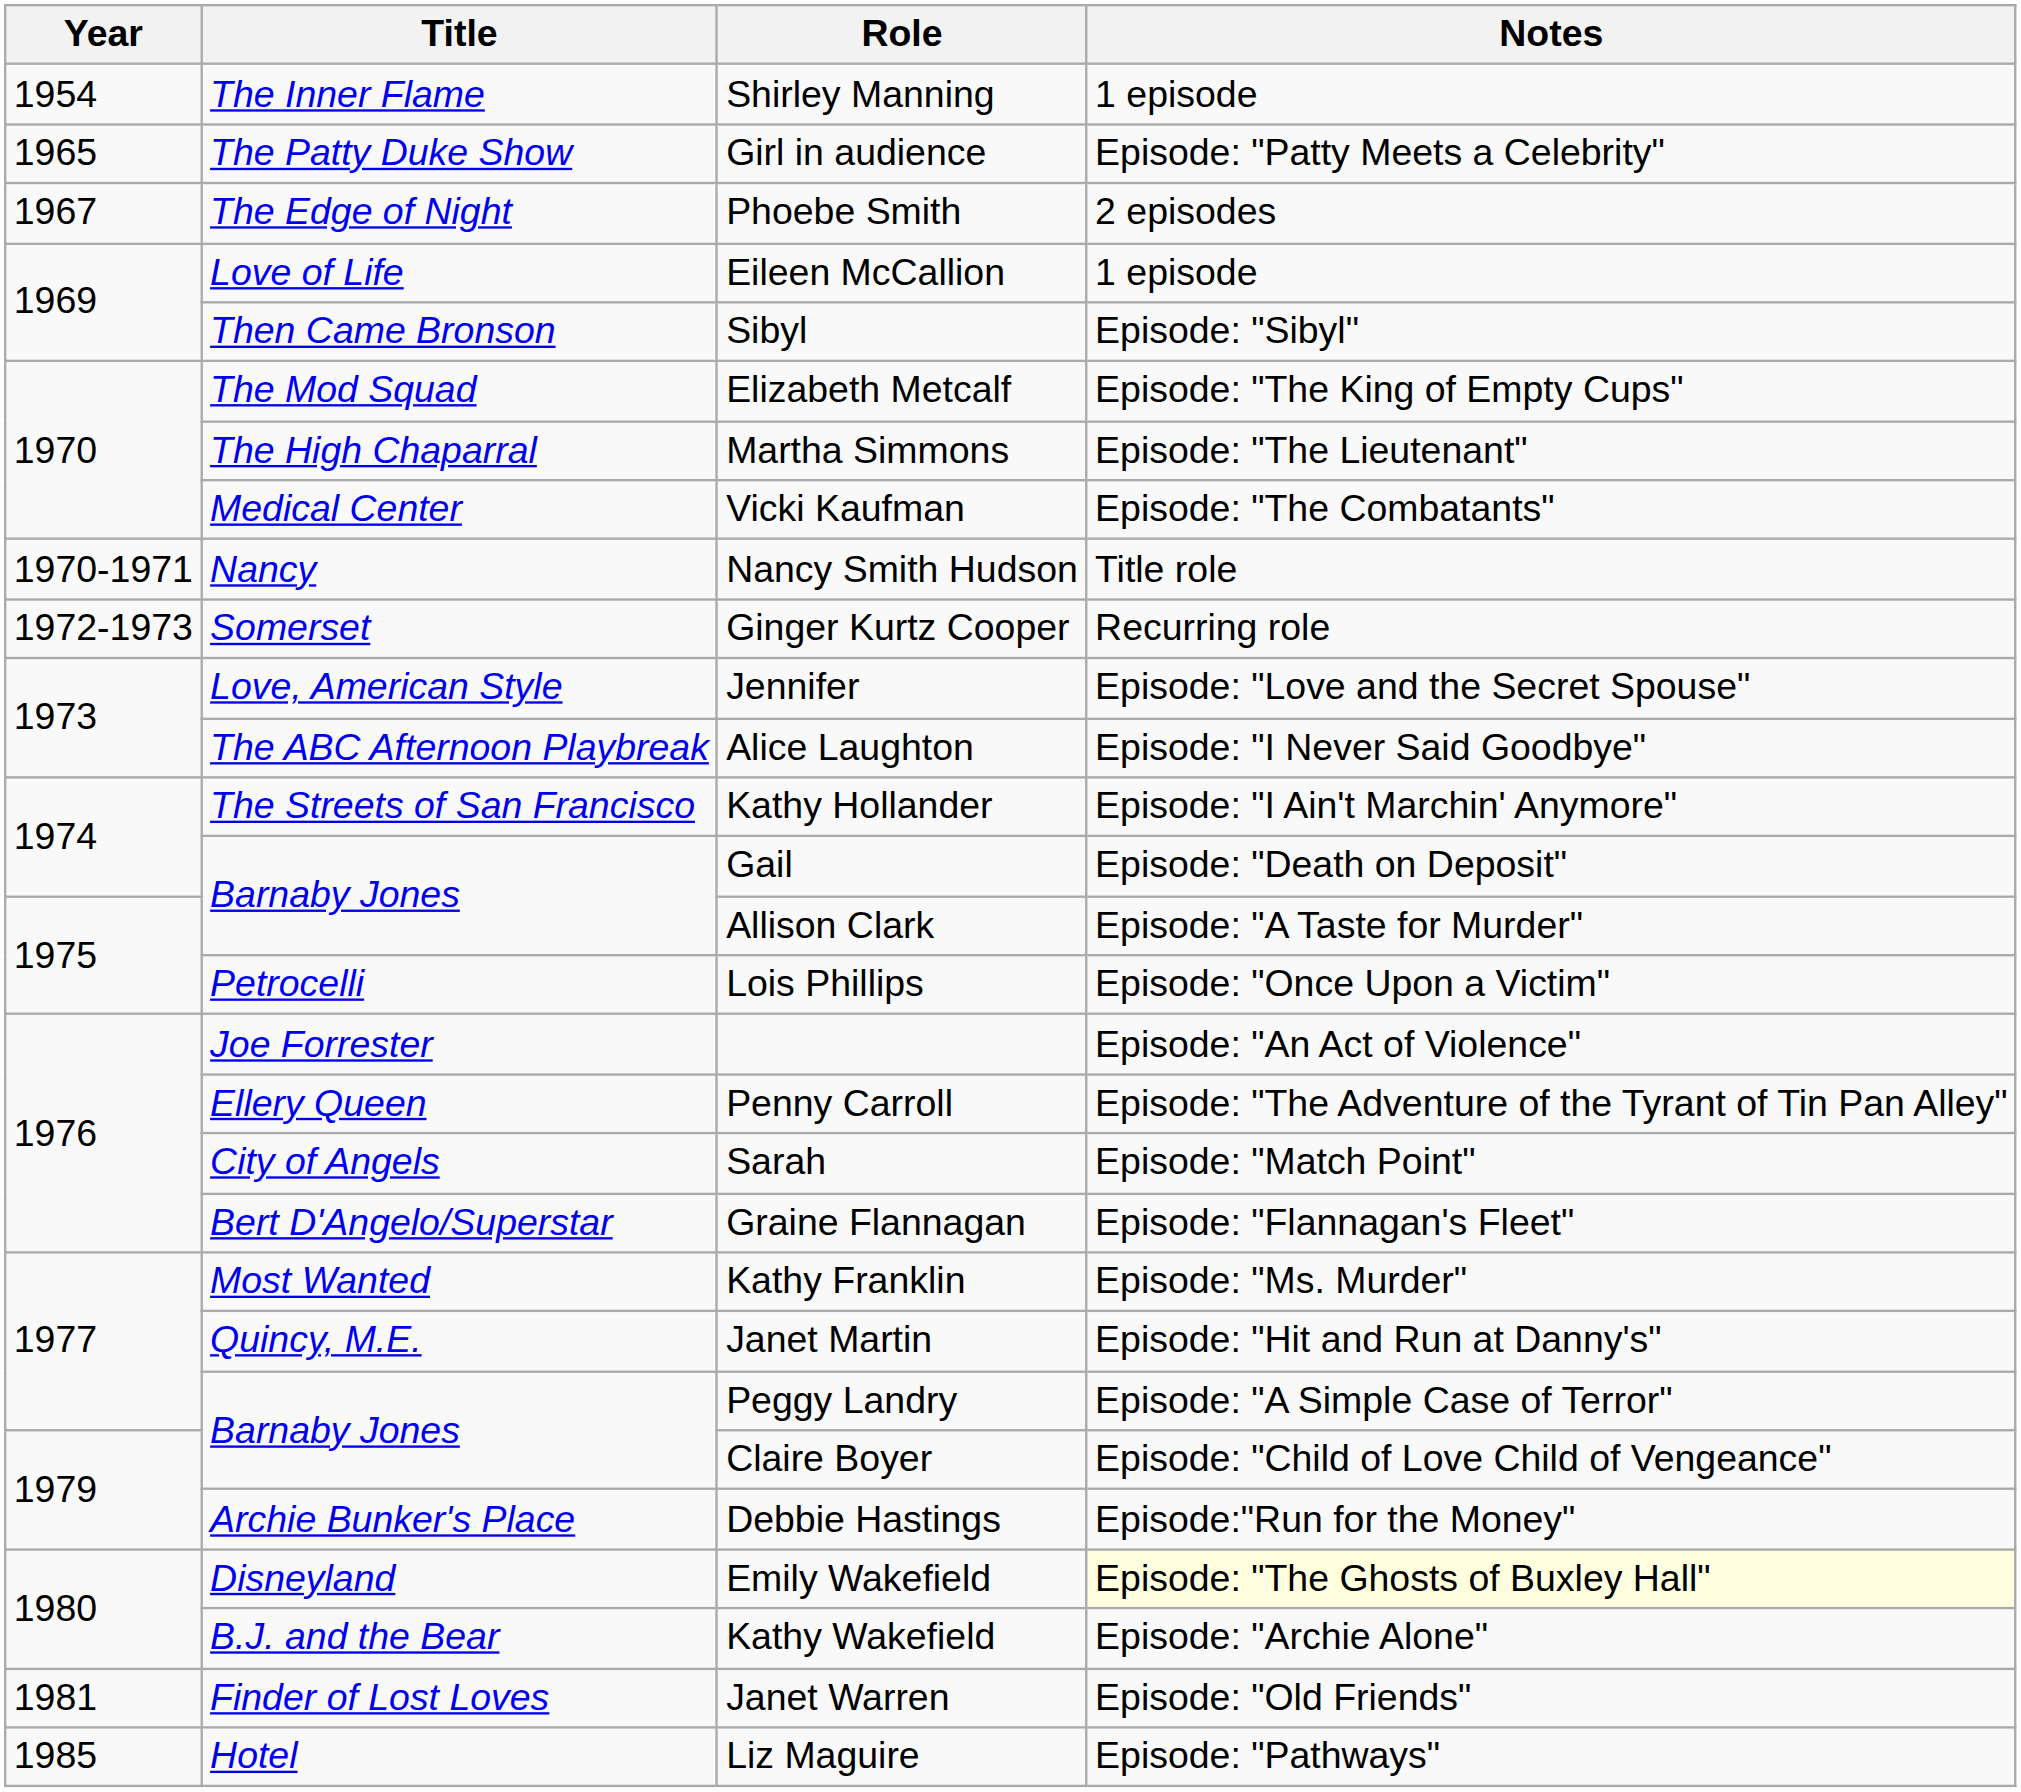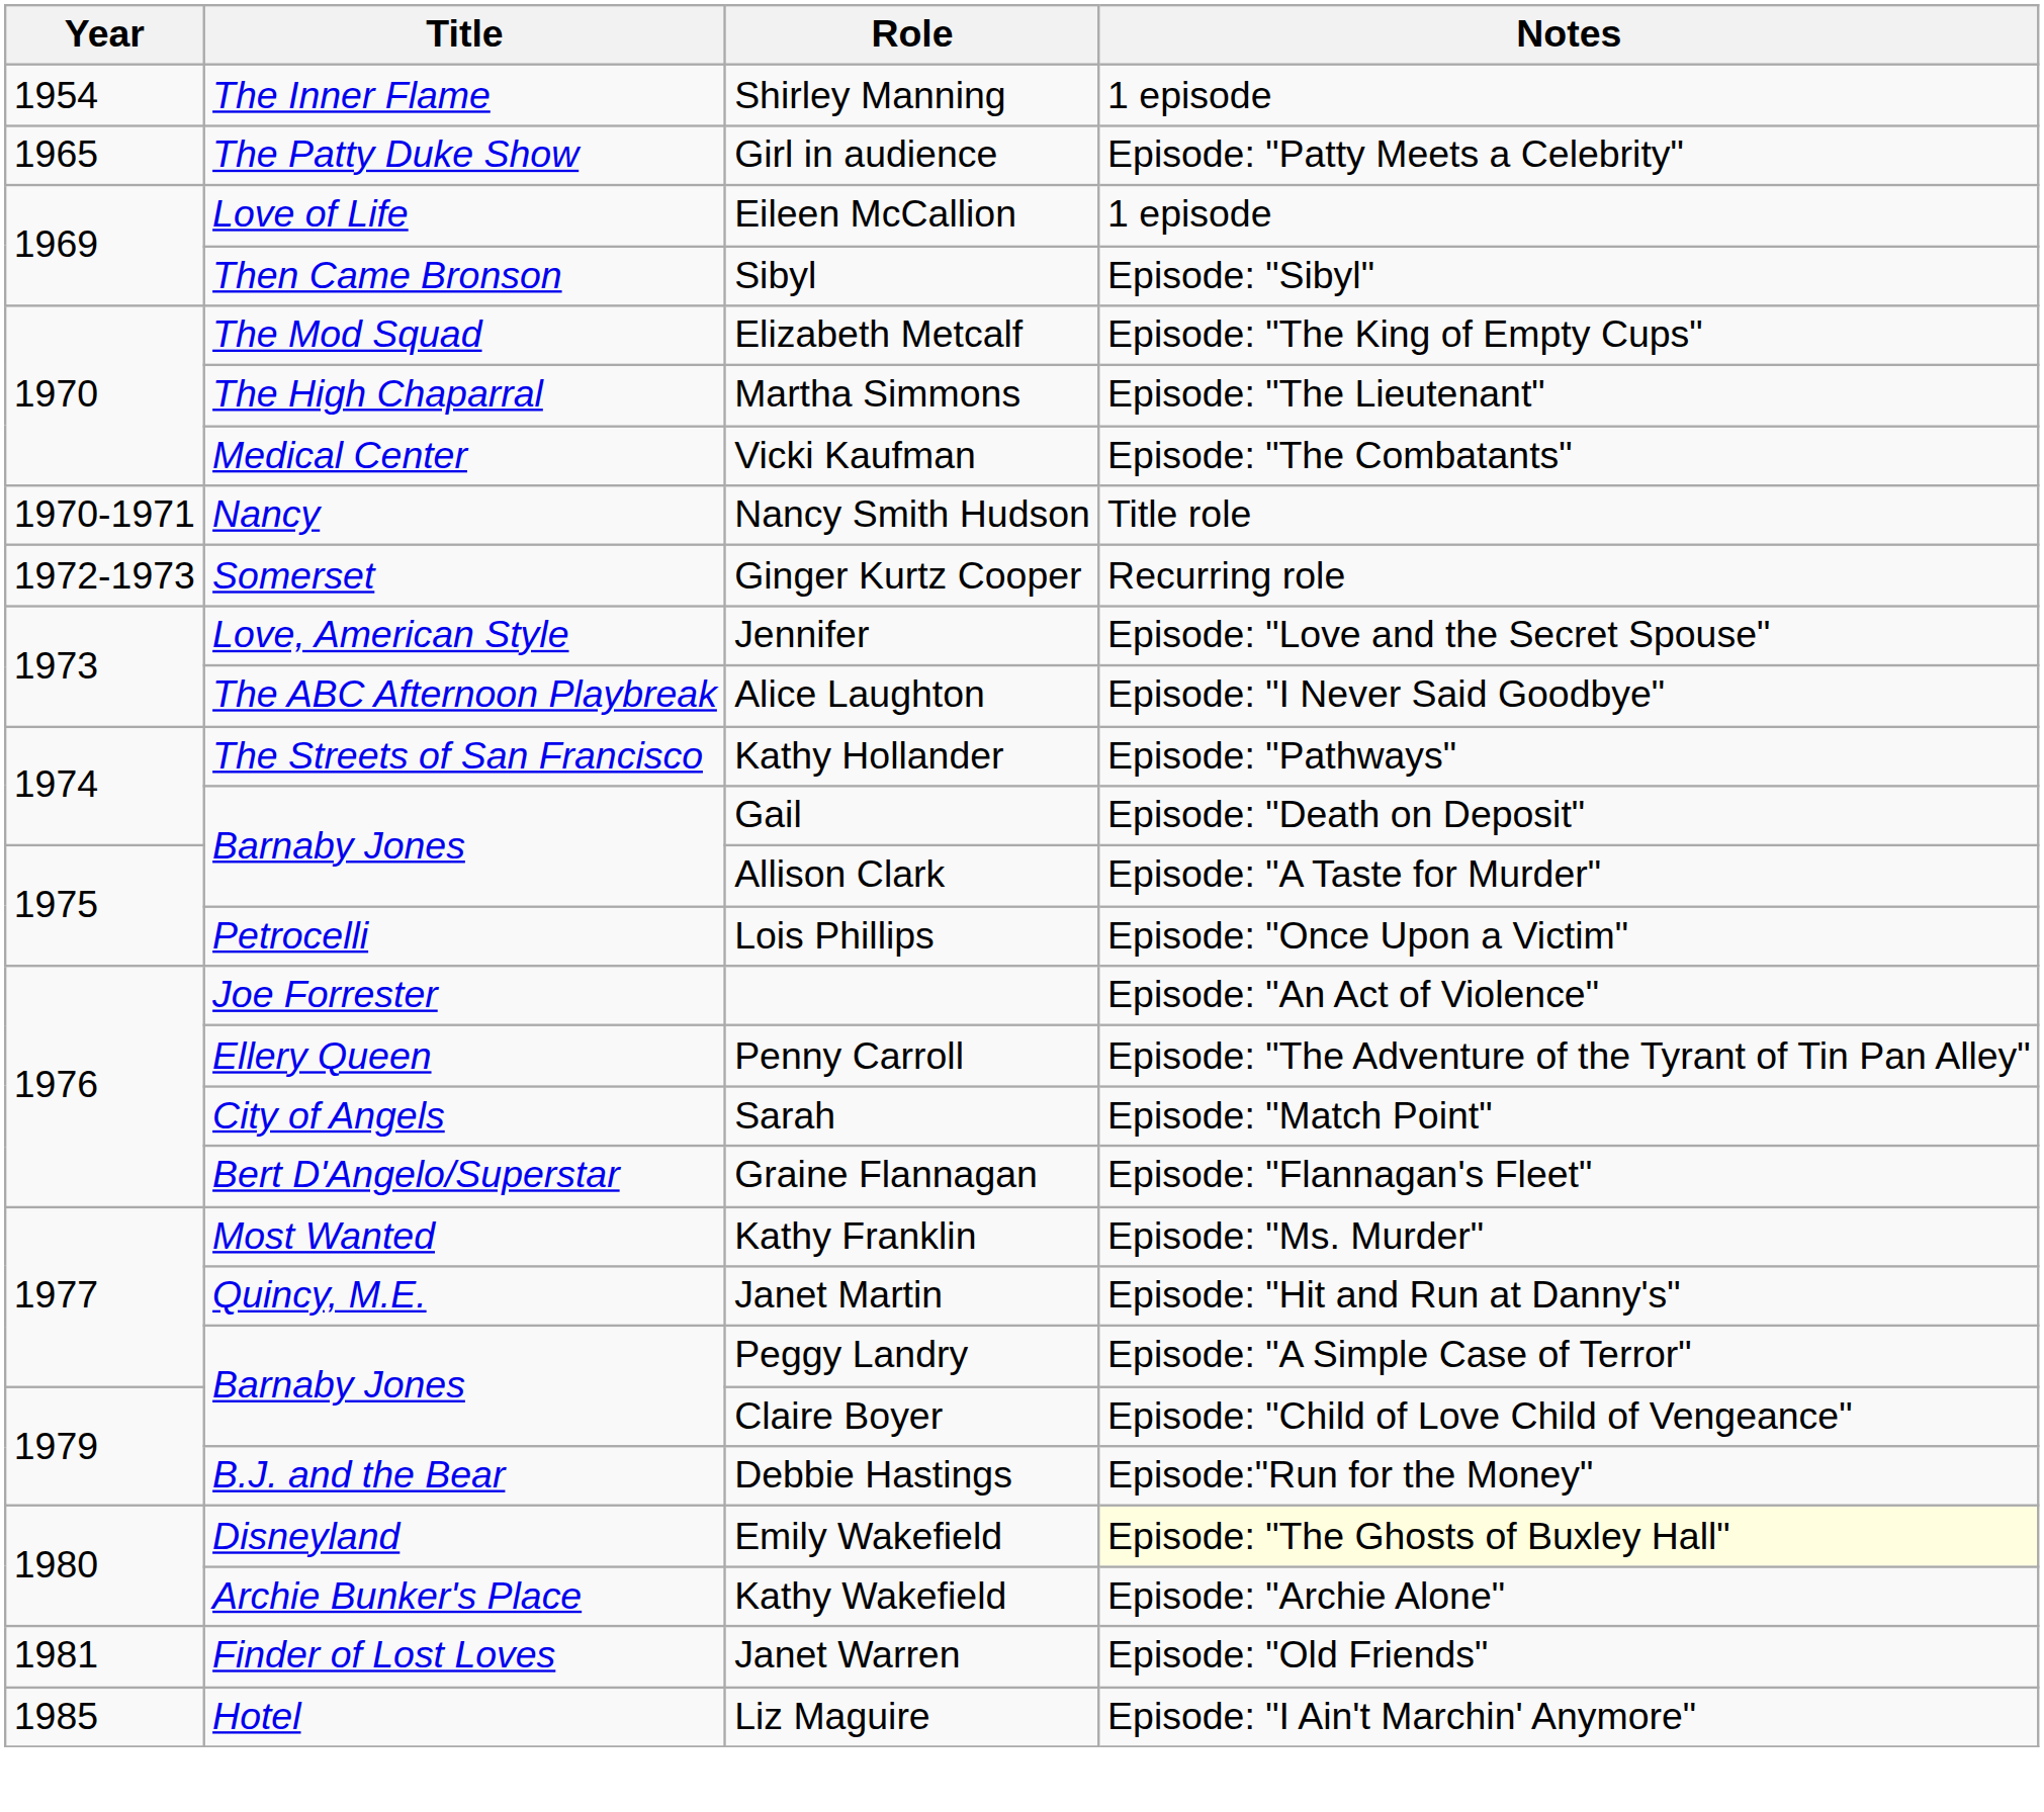- row: 1967 | The Edge of Night | Phoebe Smith | 2 episodes
Kathy Hollander | Notes: Episode: "I Ain't Marchin' Anymore" -> Episode: "Pathways"
Debbie Hastings | Title: Archie Bunker's Place -> B.J. and the Bear
Kathy Wakefield | Title: B.J. and the Bear -> Archie Bunker's Place
Liz Maguire | Notes: Episode: "Pathways" -> Episode: "I Ain't Marchin' Anymore"
